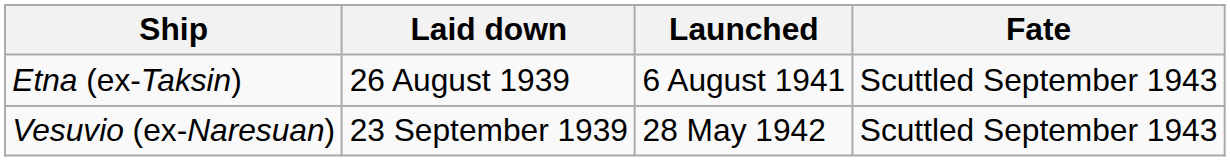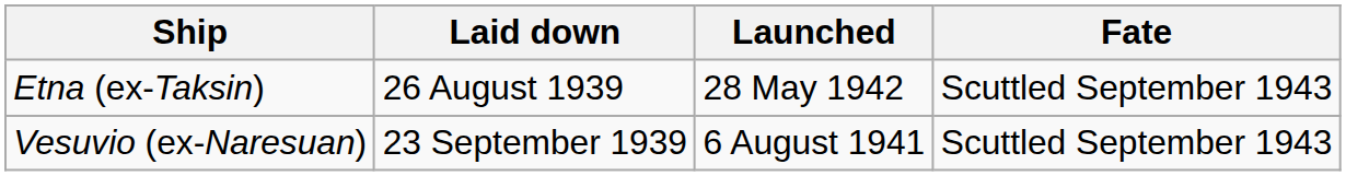Etna (ex-Taksin) | Launched: 6 August 1941 -> 28 May 1942
Vesuvio (ex-Naresuan) | Launched: 28 May 1942 -> 6 August 1941
